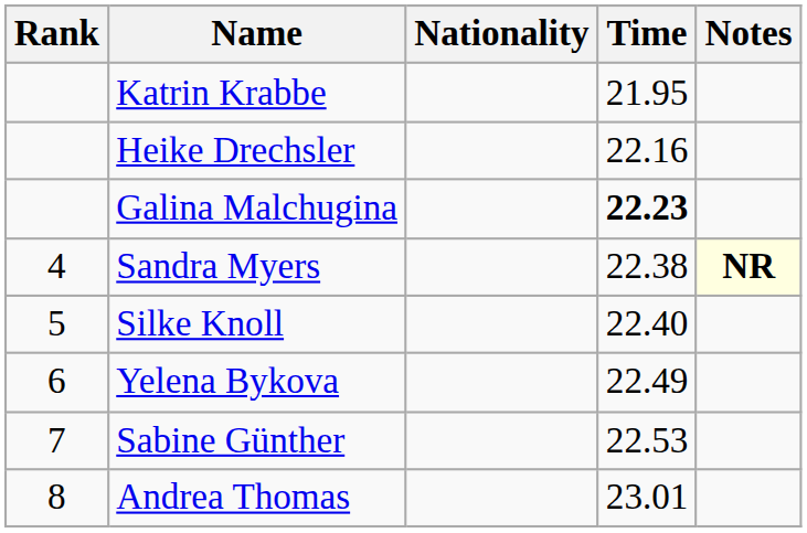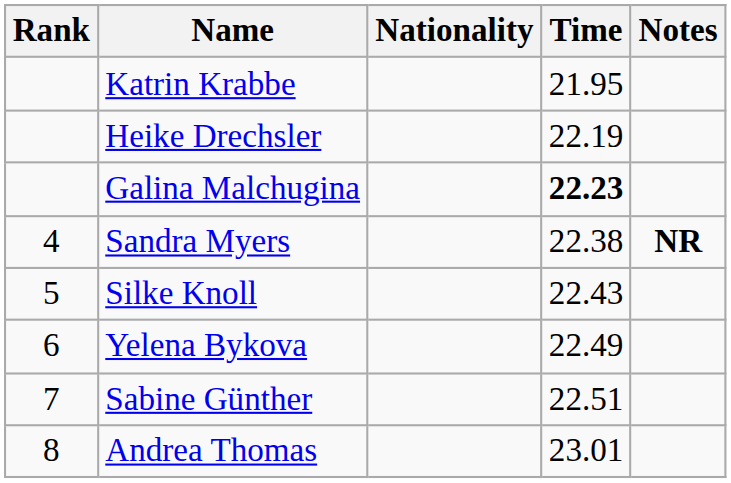Heike Drechsler | Time: 22.16 -> 22.19
Sandra Myers | Notes: lightyellow background -> no background
Silke Knoll | Time: 22.40 -> 22.43
Sabine Günther | Time: 22.53 -> 22.51
